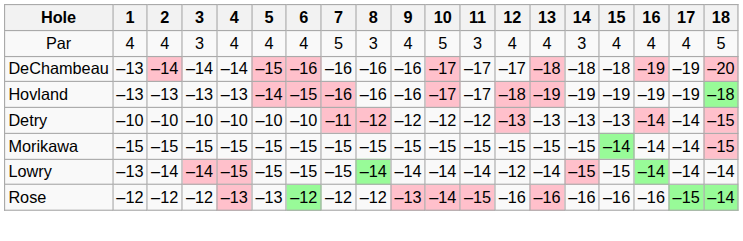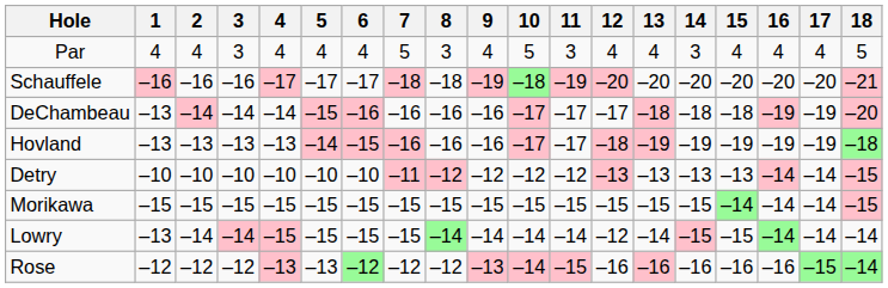+ row: Schauffele | –16 | –16 | –16 | –17 | –17 | –17 | –18 | –18 | –19 | –18 | –19 | –20 | –20 | –20 | –20 | –20 | –20 | –21
